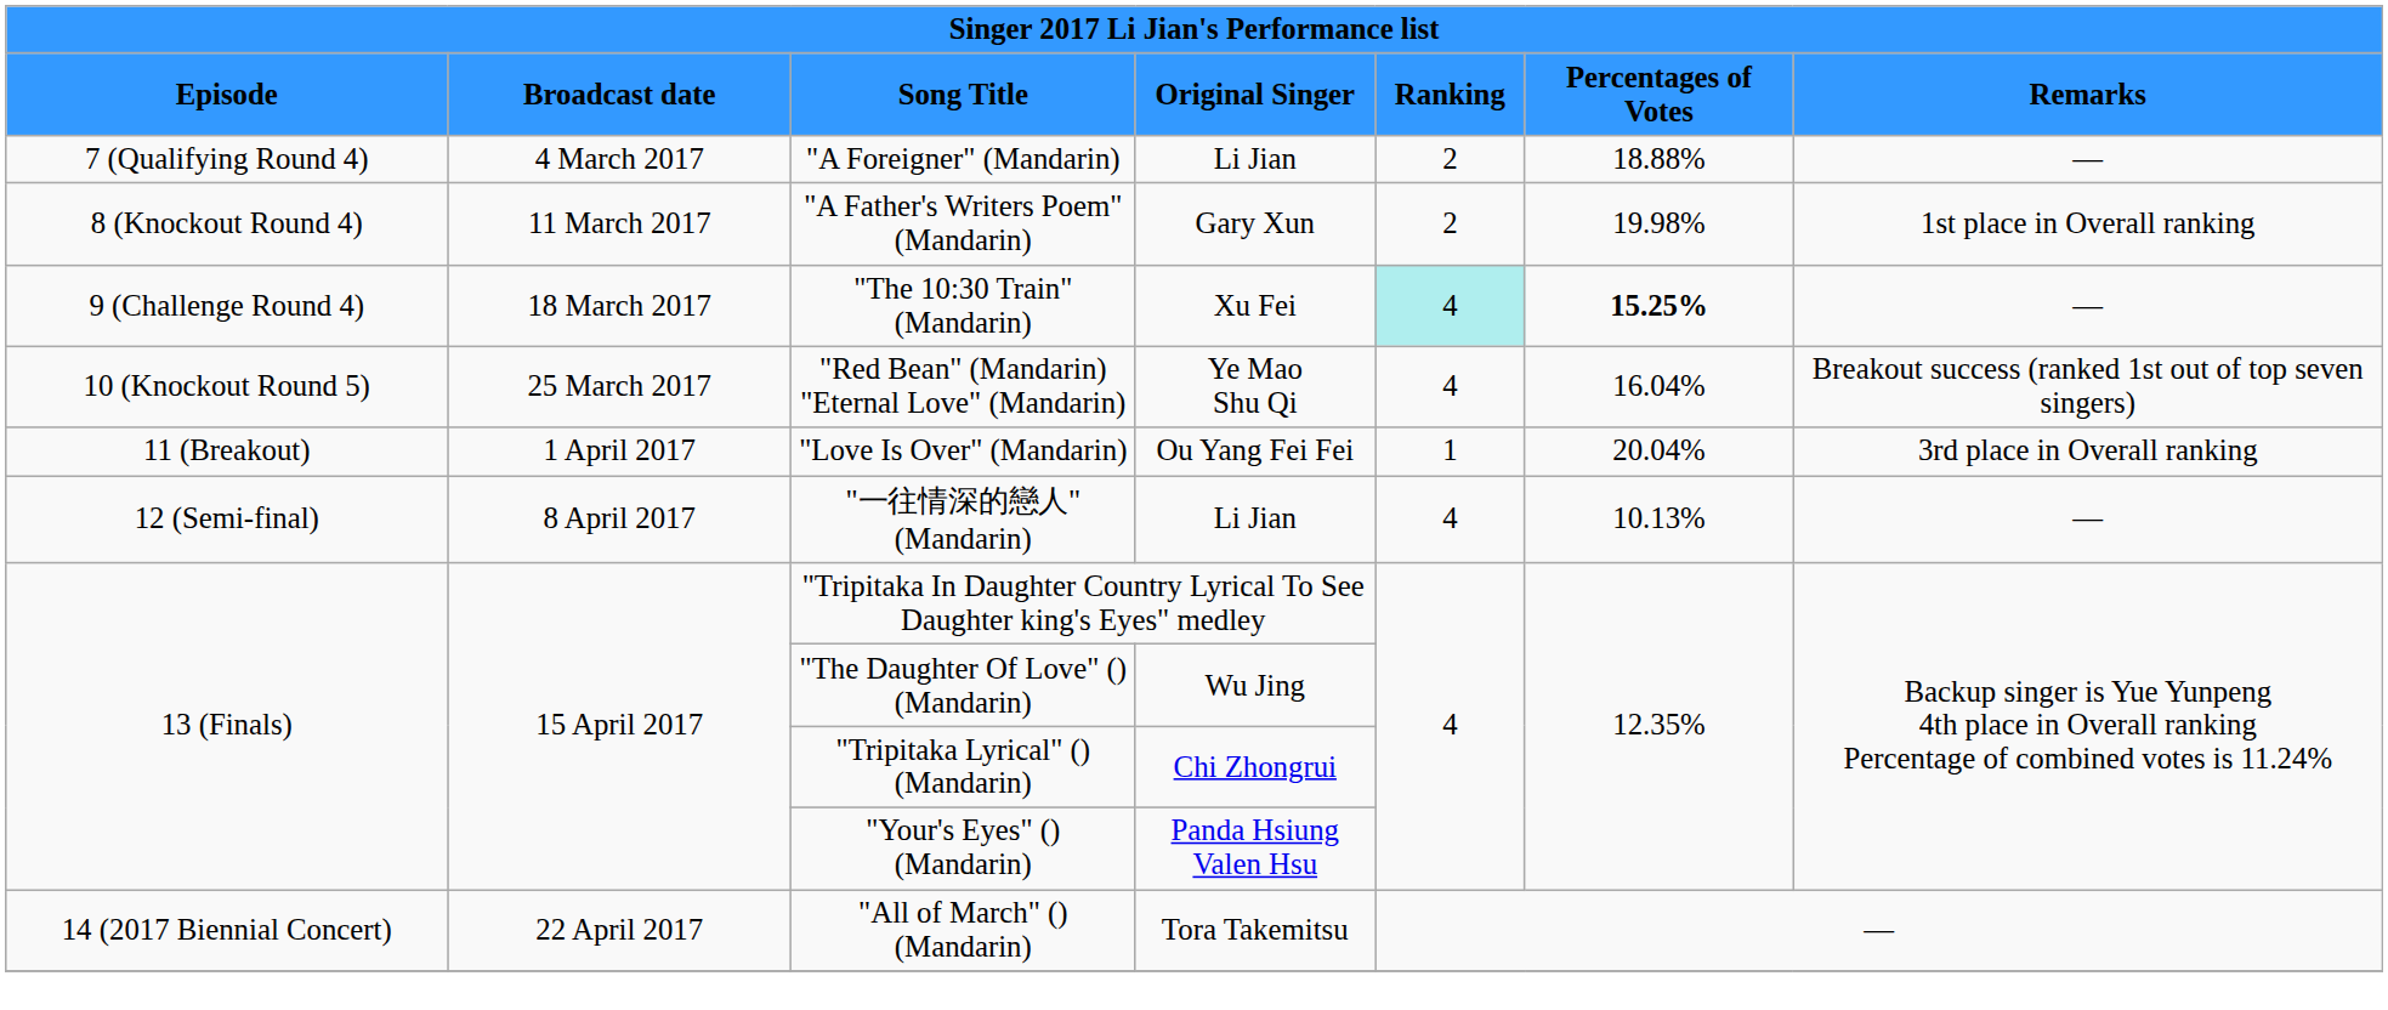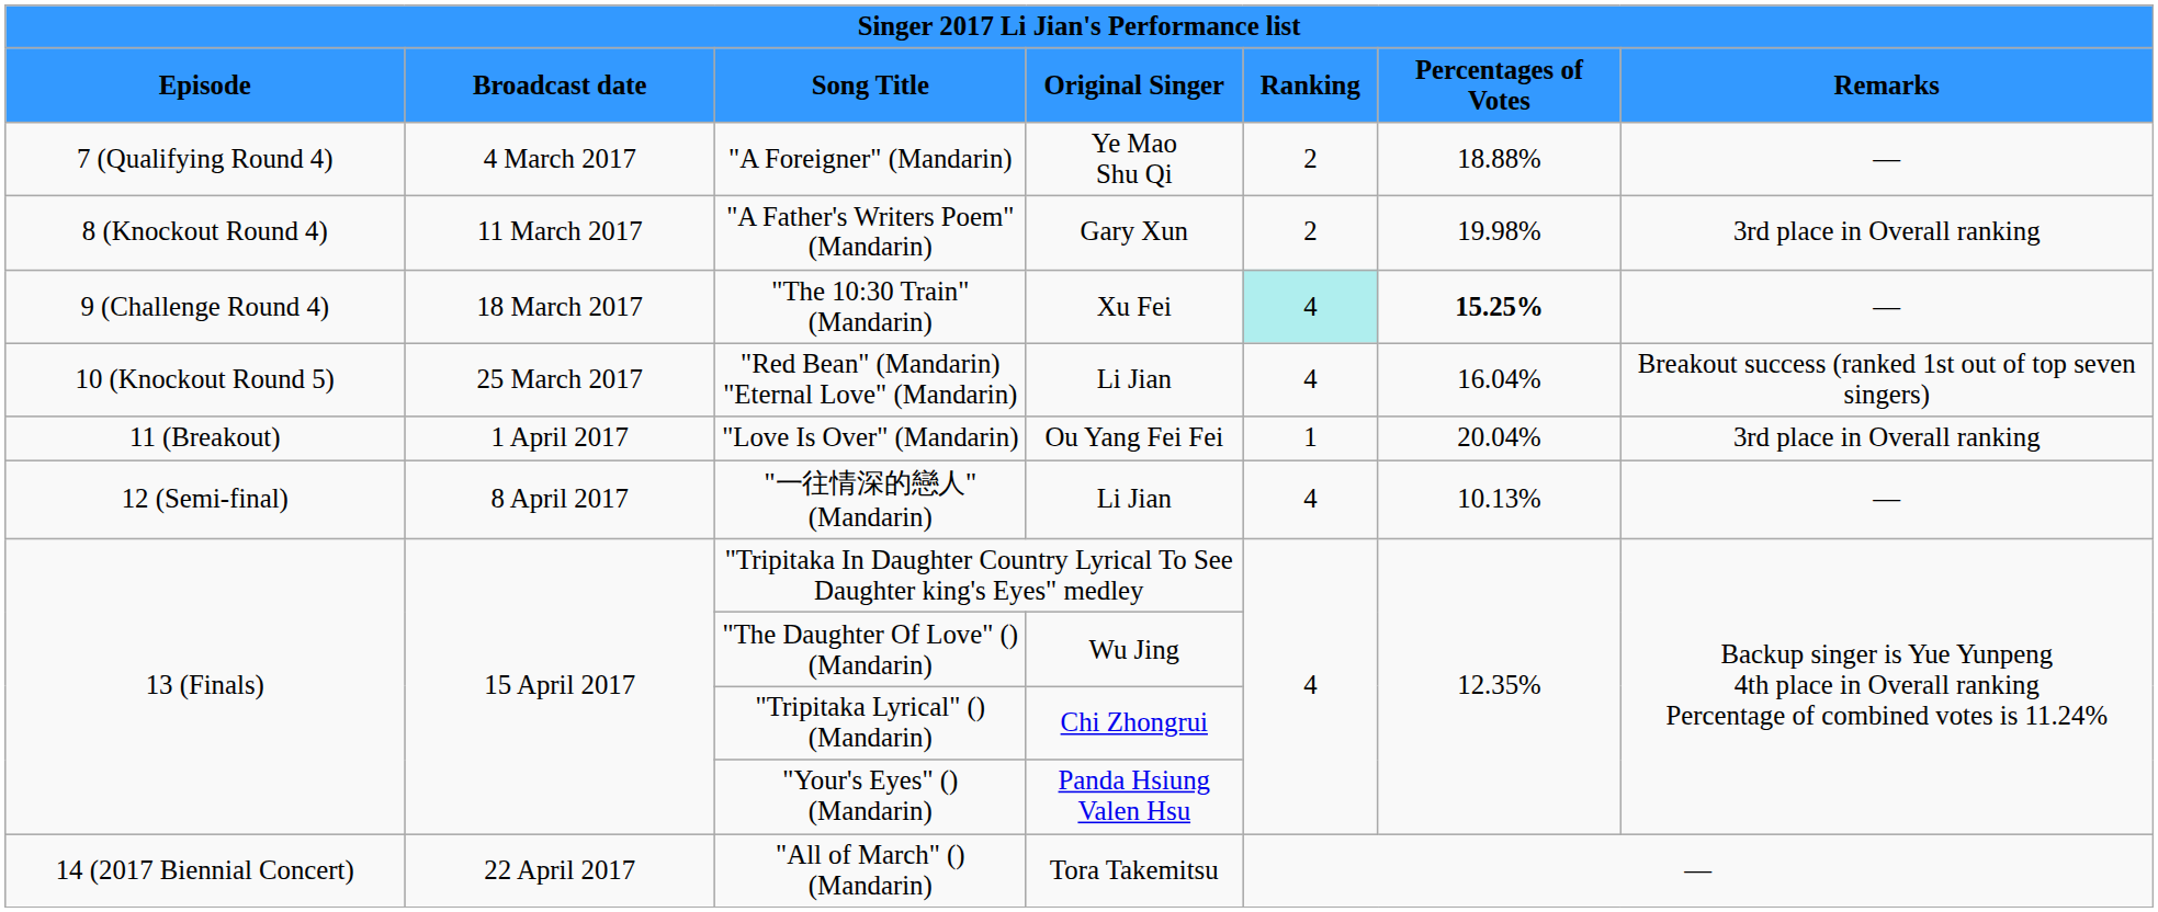"A Foreigner" (Mandarin) | column 4: Li Jian -> Ye Mao Shu Qi
"A Father's Writers Poem" (Mandarin) | column 7: 1st place in Overall ranking -> 3rd place in Overall ranking
"Red Bean" (Mandarin) "Eternal Love" (Mandarin) | column 4: Ye Mao Shu Qi -> Li Jian
